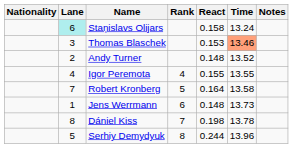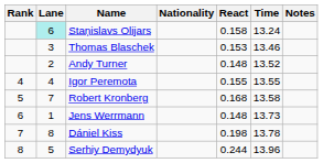columns swapped: Rank <-> Nationality
Thomas Blaschek | Time: lightsalmon background -> no background
Robert Kronberg | React: 0.164 -> 0.168
